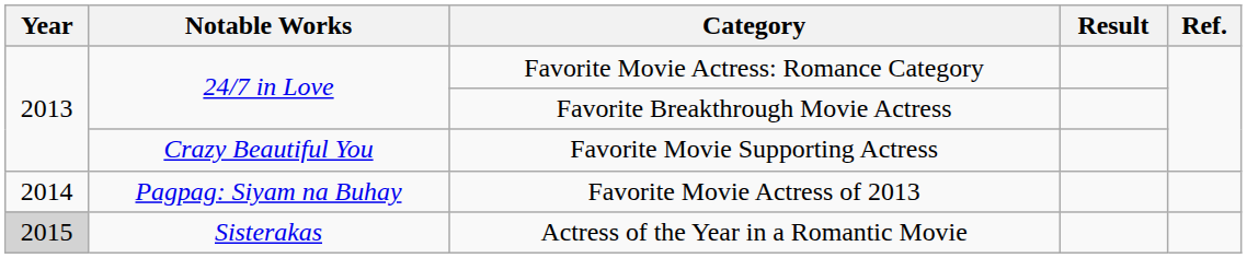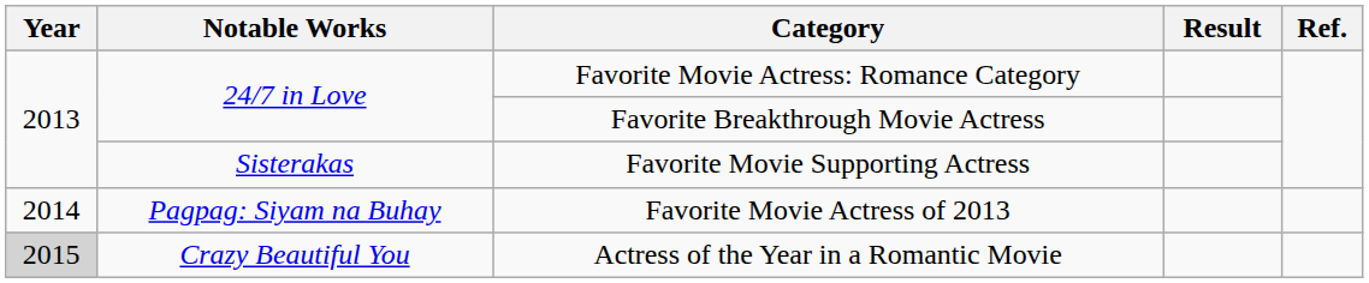Favorite Movie Supporting Actress | Notable Works: Crazy Beautiful You -> Sisterakas
Actress of the Year in a Romantic Movie | Notable Works: Sisterakas -> Crazy Beautiful You
